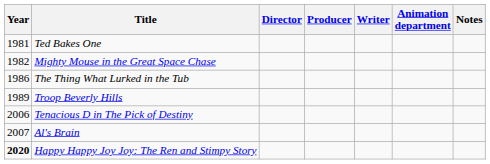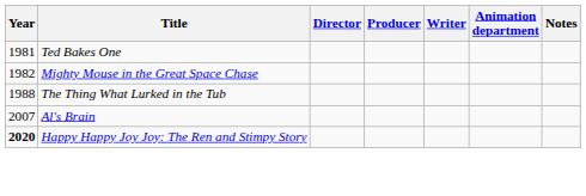The Thing What Lurked in the Tub | Year: 1986 -> 1988
- row: 1989 | Troop Beverly Hills
- row: 2006 | Tenacious D in The Pick of Destiny
